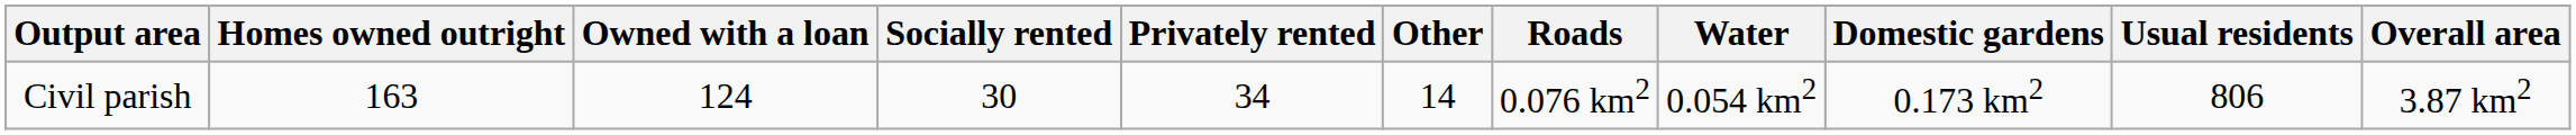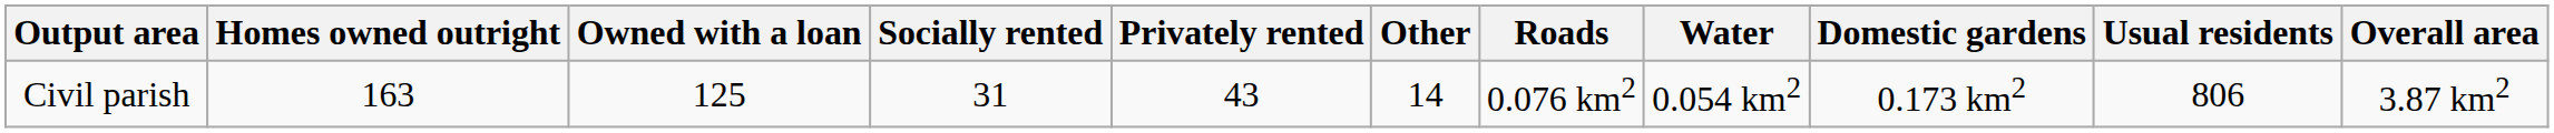Civil parish | Owned with a loan: 124 -> 125
Civil parish | Socially rented: 30 -> 31
Civil parish | Privately rented: 34 -> 43
